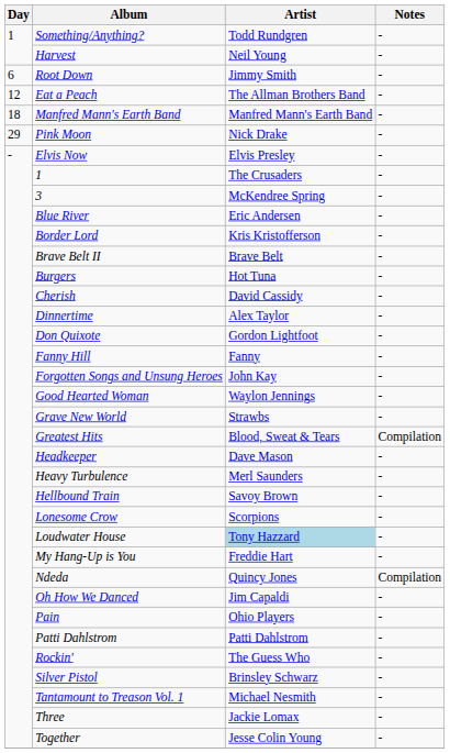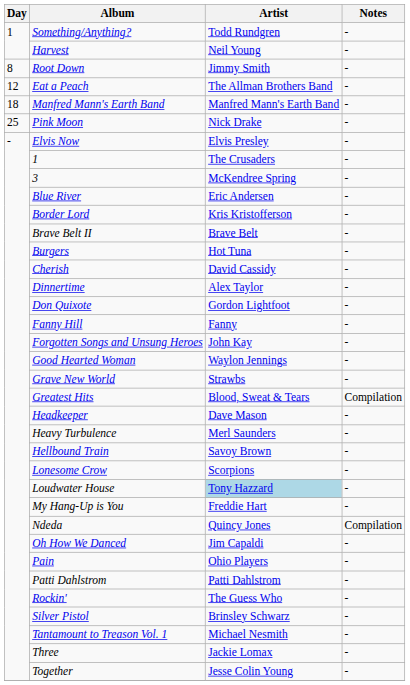Root Down | Day: 6 -> 8
Pink Moon | Day: 29 -> 25
